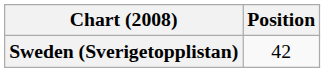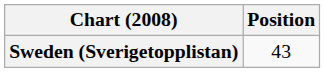Sweden (Sverigetopplistan) | Position: 42 -> 43
